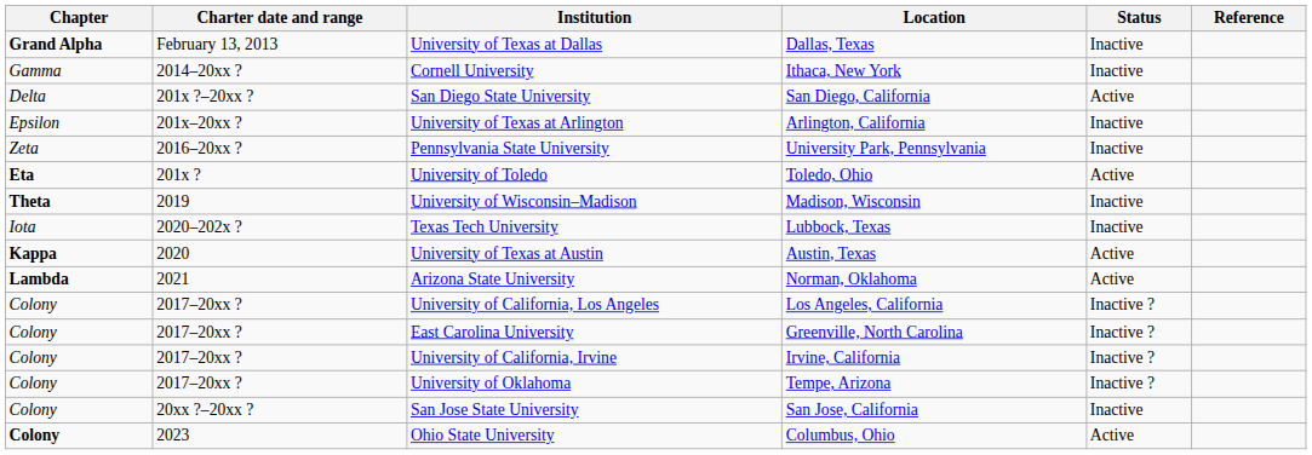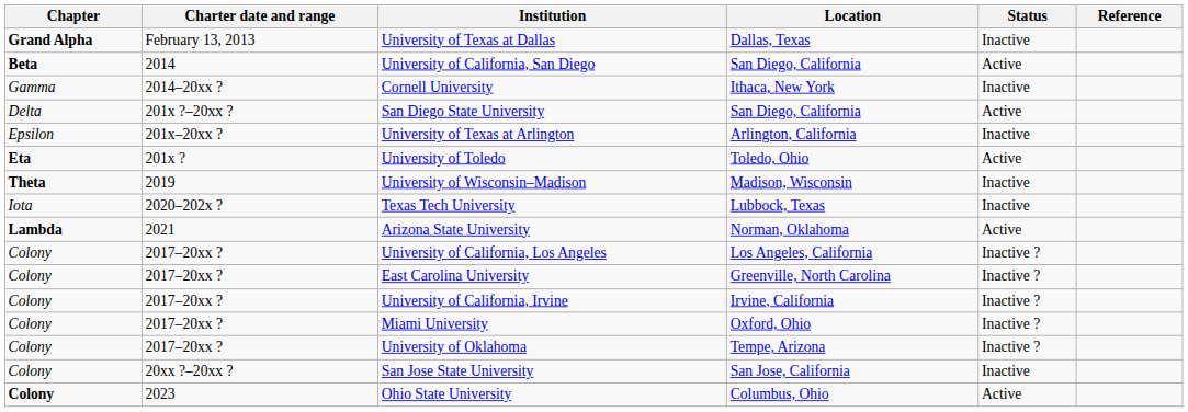+ row: Beta | 2014 | University of California, San Diego | San Diego, California | Active
- row: Zeta | 2016–20xx ? | Pennsylvania State University | University Park, Pennsylvania | Inactive
- row: Kappa | 2020 | University of Texas at Austin | Austin, Texas | Active
+ row: Colony | 2017–20xx ? | Miami University | Oxford, Ohio | Inactive ?
